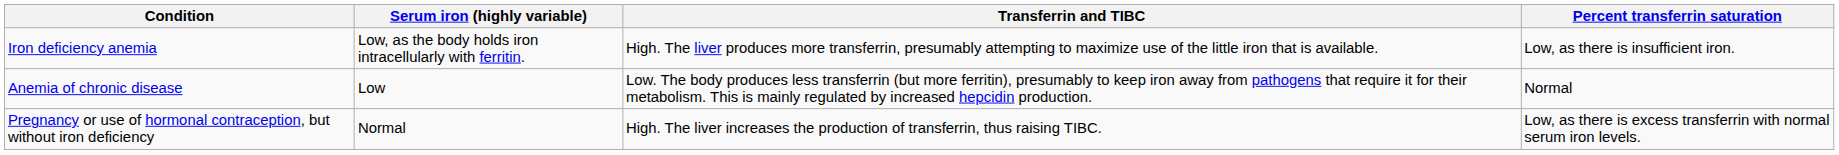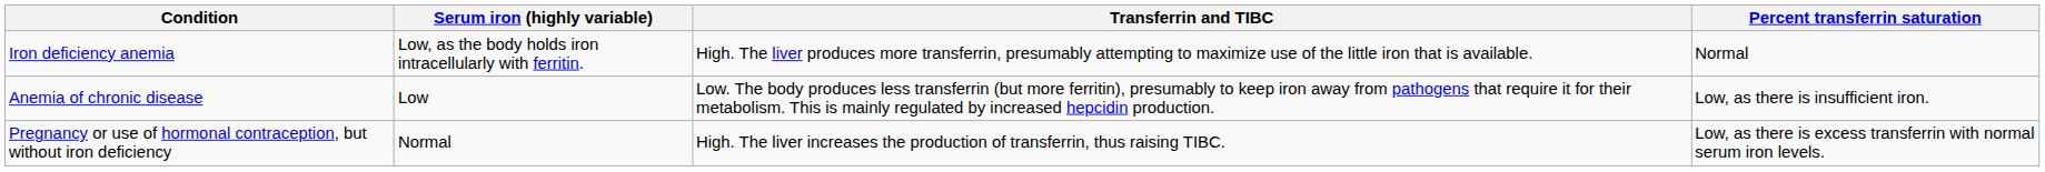Iron deficiency anemia | Percent transferrin saturation: Low, as there is insufficient iron. -> Normal
Anemia of chronic disease | Percent transferrin saturation: Normal -> Low, as there is insufficient iron.
